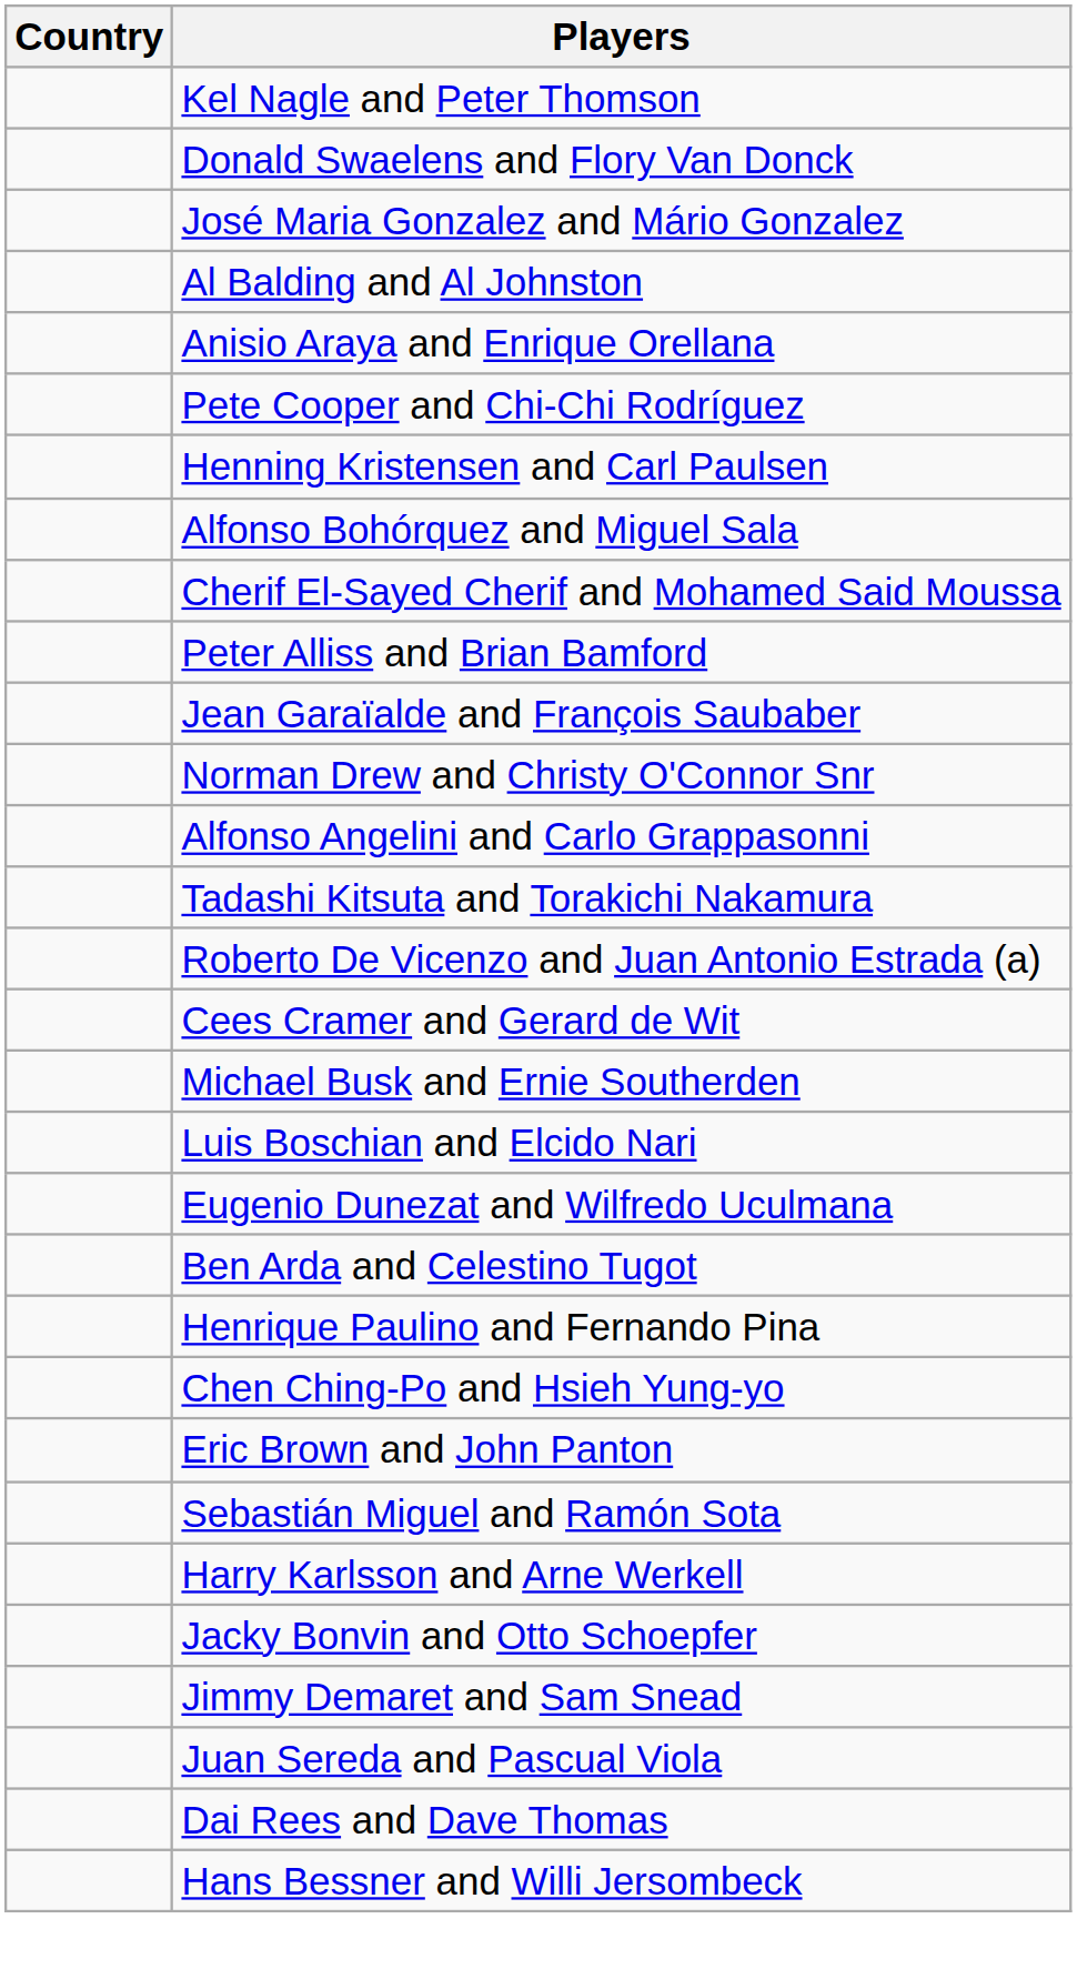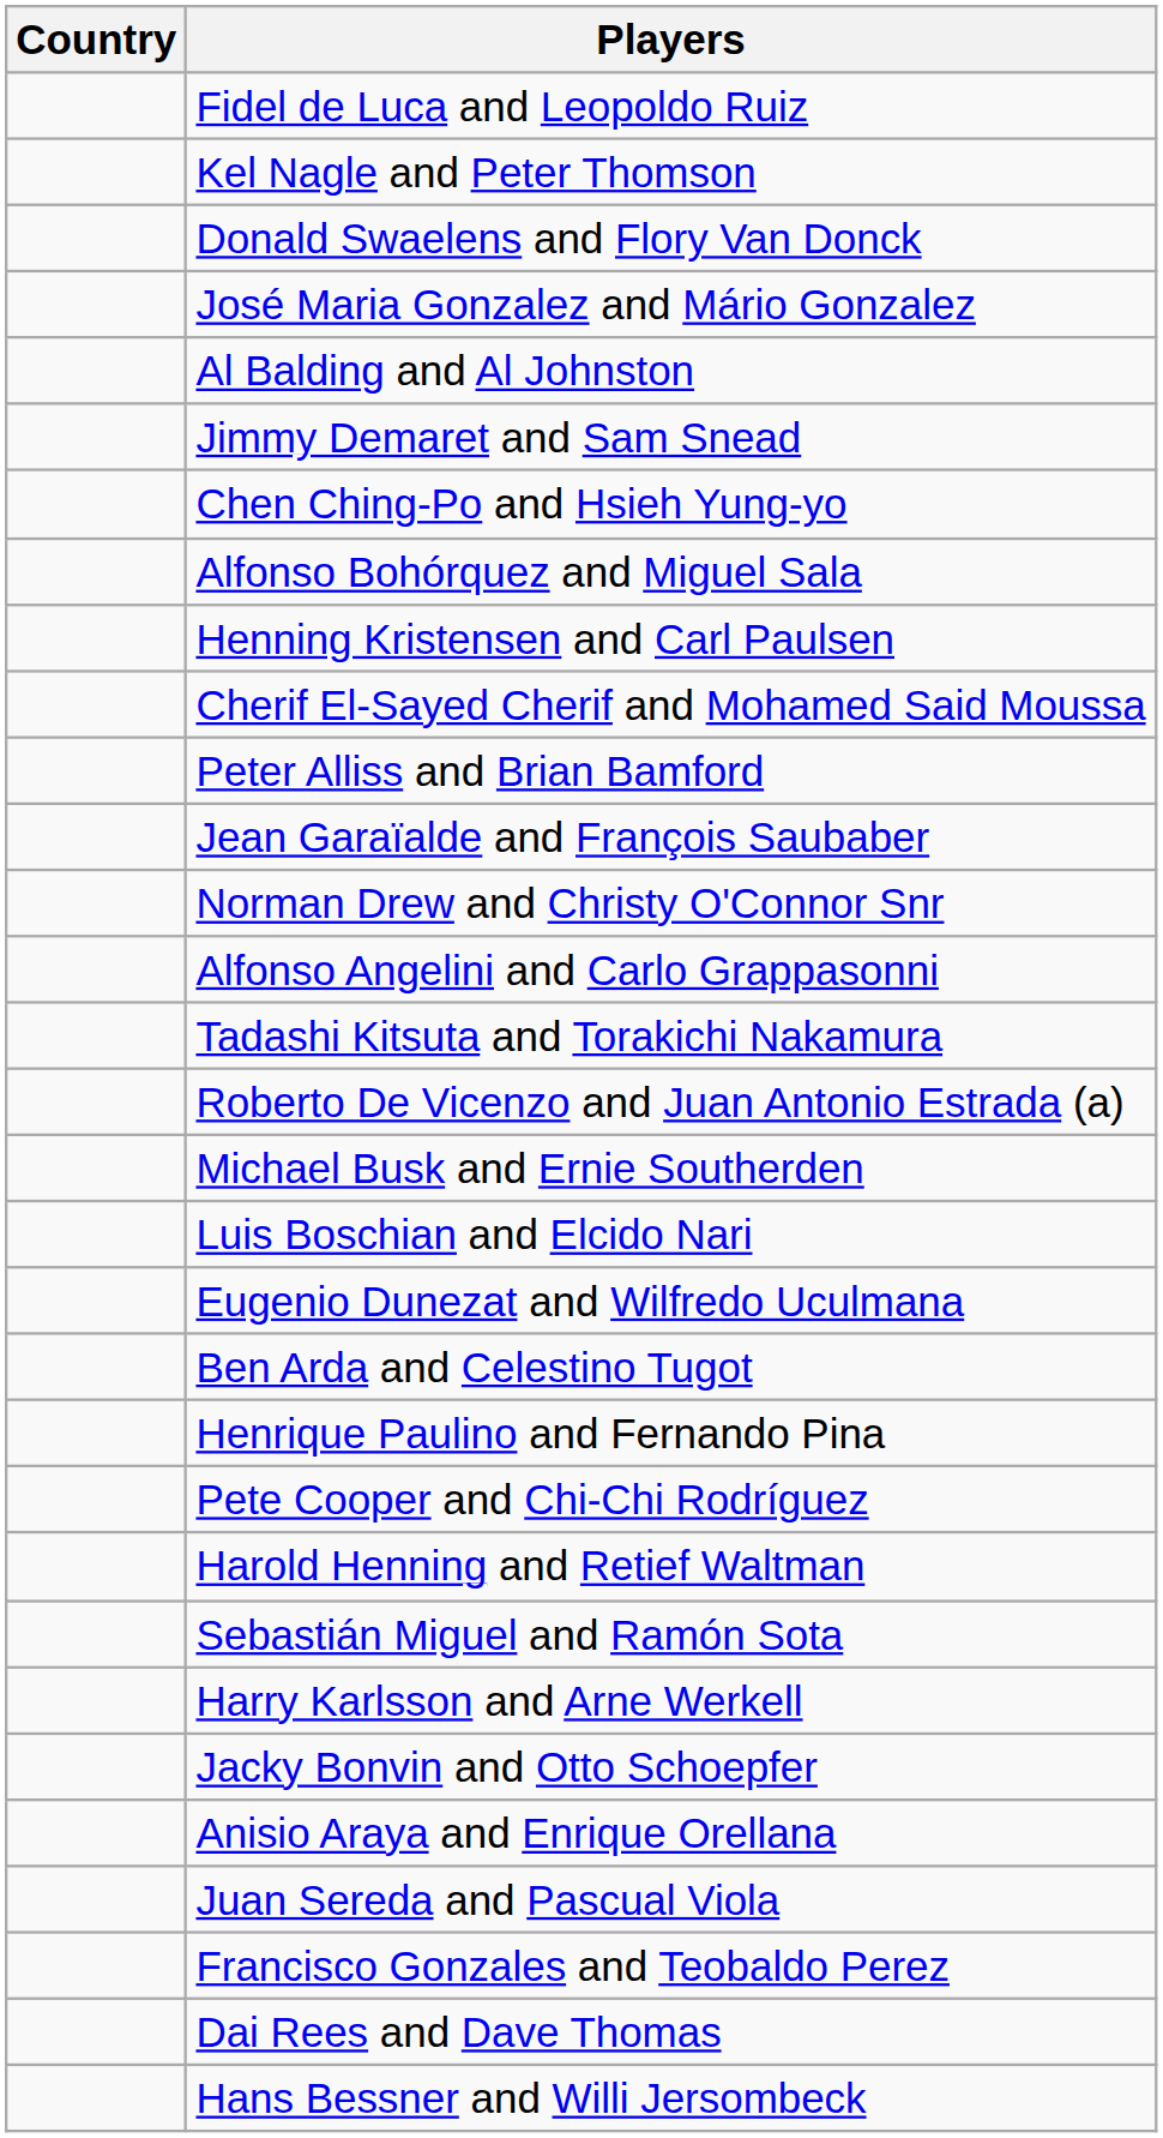+ row: Fidel de Luca and Leopoldo Ruiz
rows swapped: Anisio Araya and Enrique Orellana <-> Jimmy Demaret and Sam Snead
rows swapped: Chen Ching-Po and Hsieh Yung-yo <-> Pete Cooper and Chi-Chi Rodríguez
rows swapped: Alfonso Bohórquez and Miguel Sala <-> Henning Kristensen and Carl Paulsen
- row: Cees Cramer and Gerard de Wit
- row: Eric Brown and John Panton
+ row: Harold Henning and Retief Waltman
+ row: Francisco Gonzales and Teobaldo Perez
